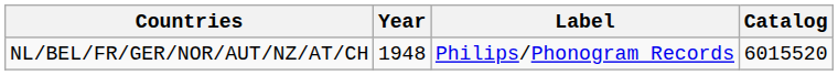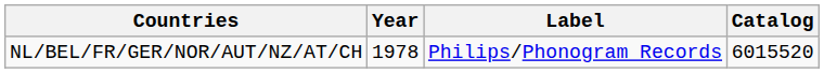NL/BEL/FR/GER/NOR/AUT/NZ/AT/CH | Year: 1948 -> 1978
